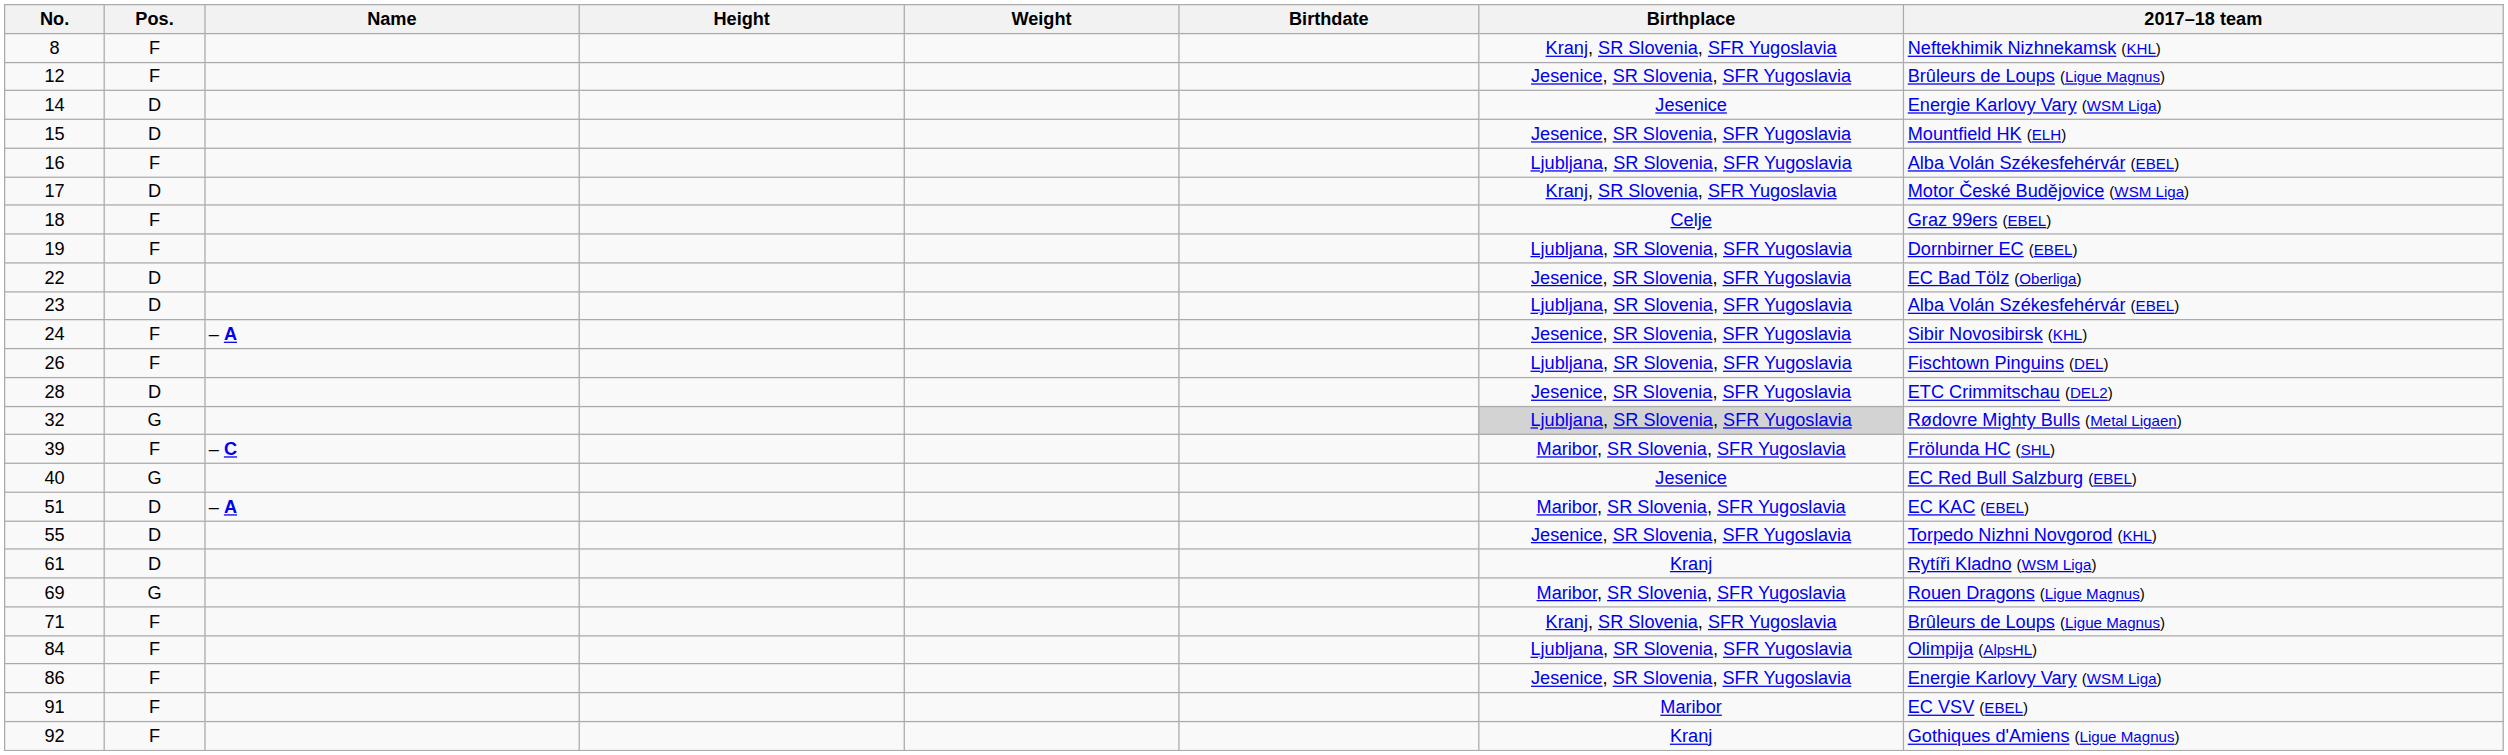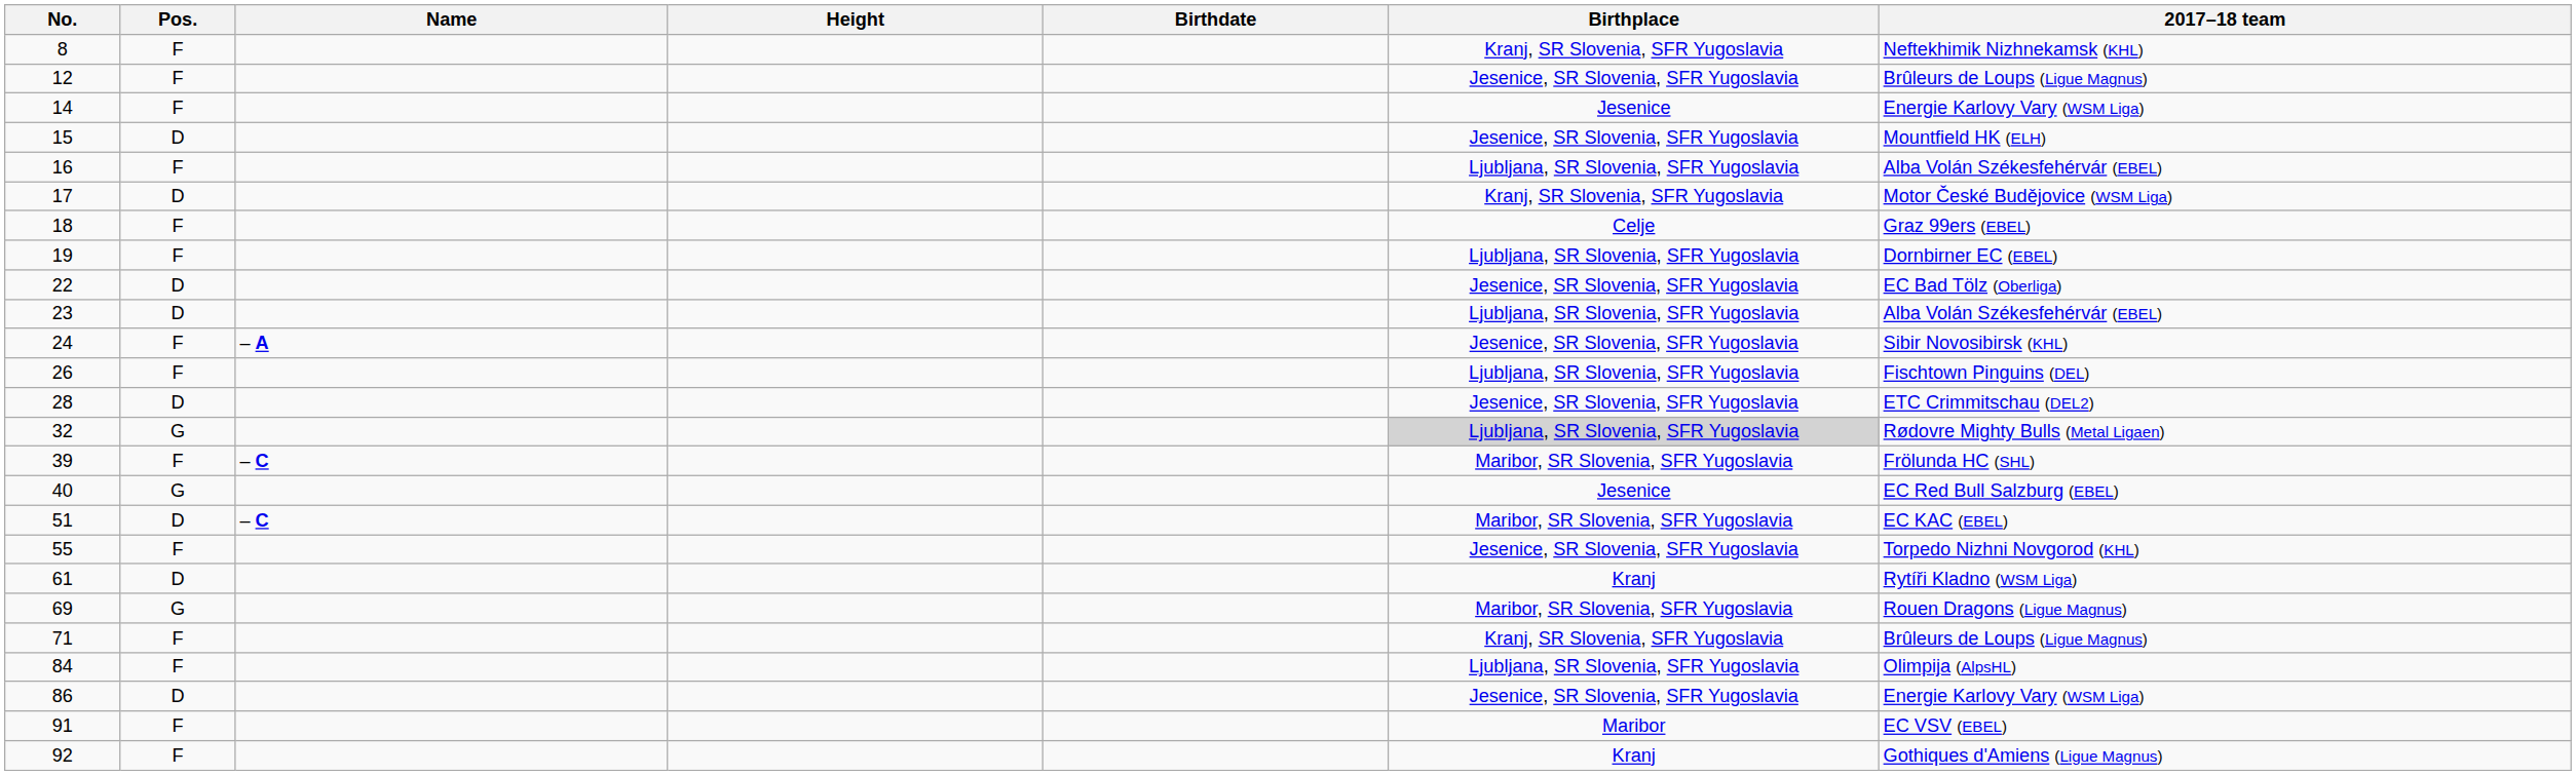- column: Weight
14 | Pos.: D -> F
51 | Name: – A -> – C
55 | Pos.: D -> F
86 | Pos.: F -> D
